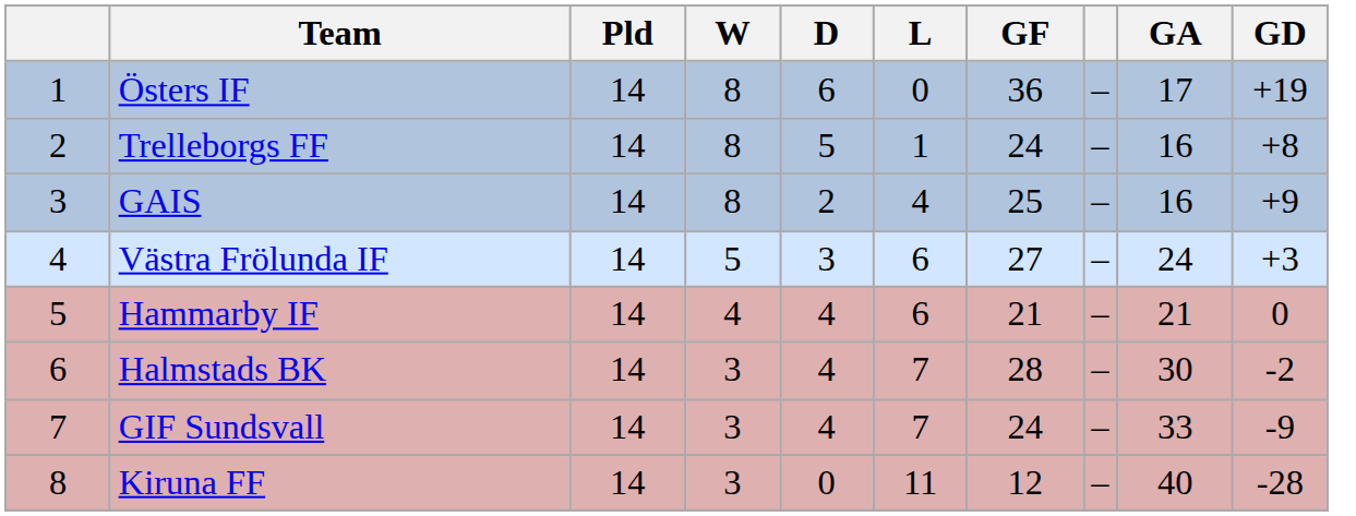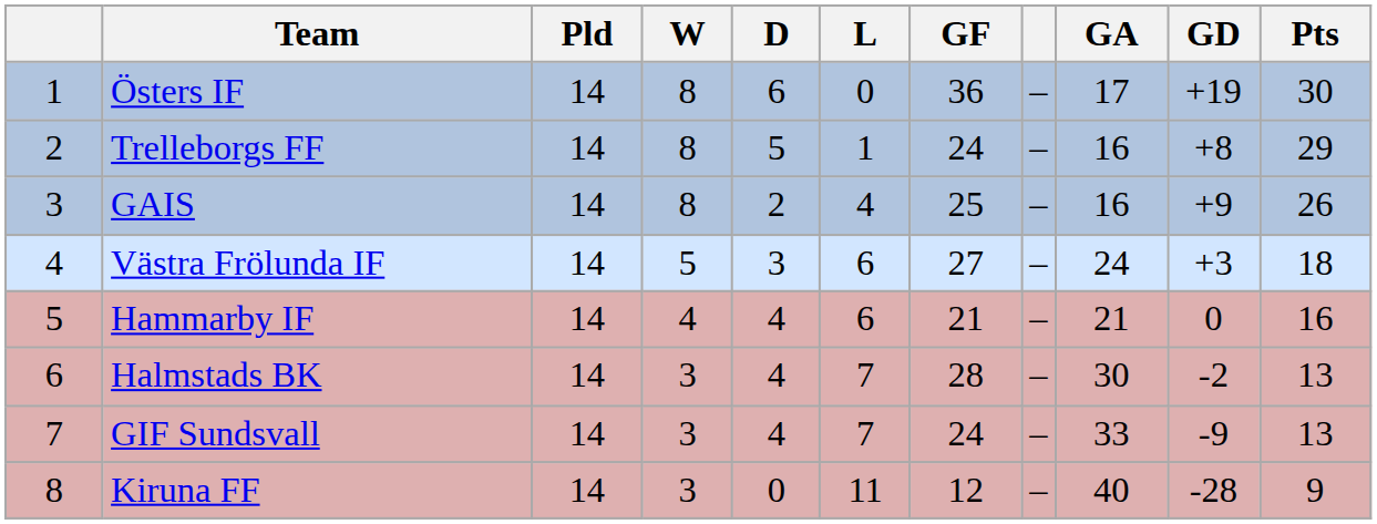+ column: Pts | 30 | 29 | 26 | 18 | 16 | 13 | 13 | 9
